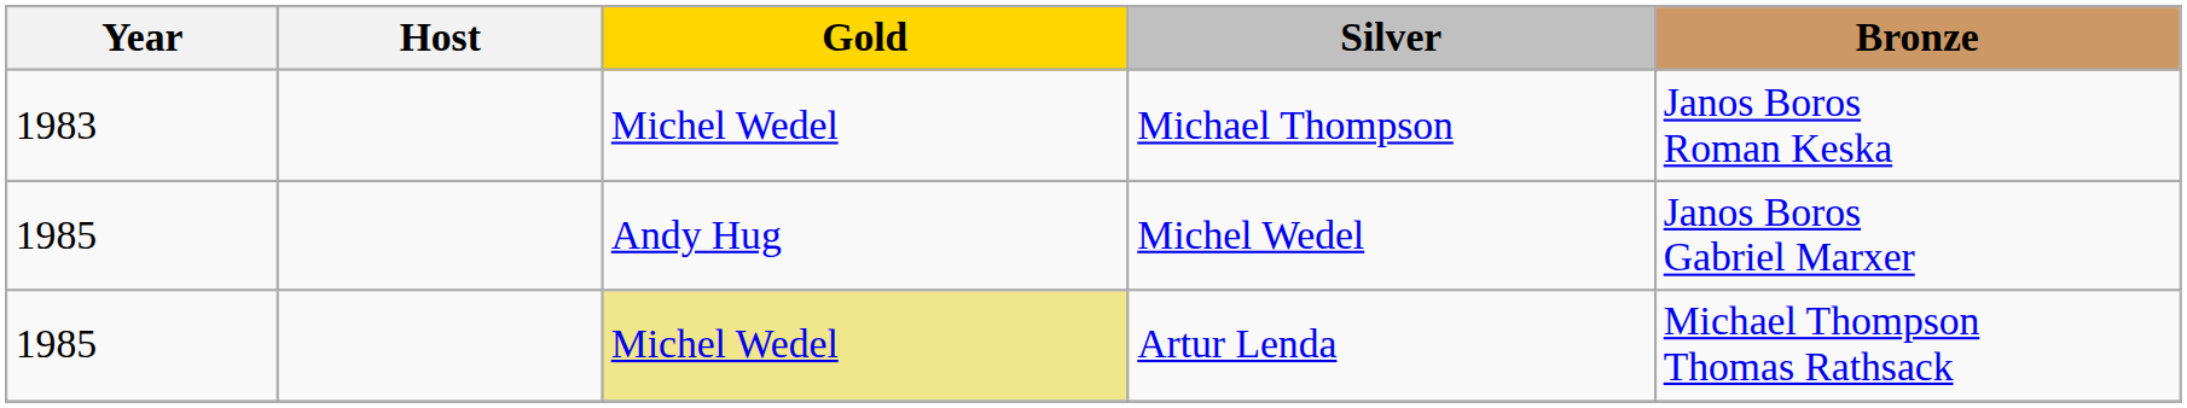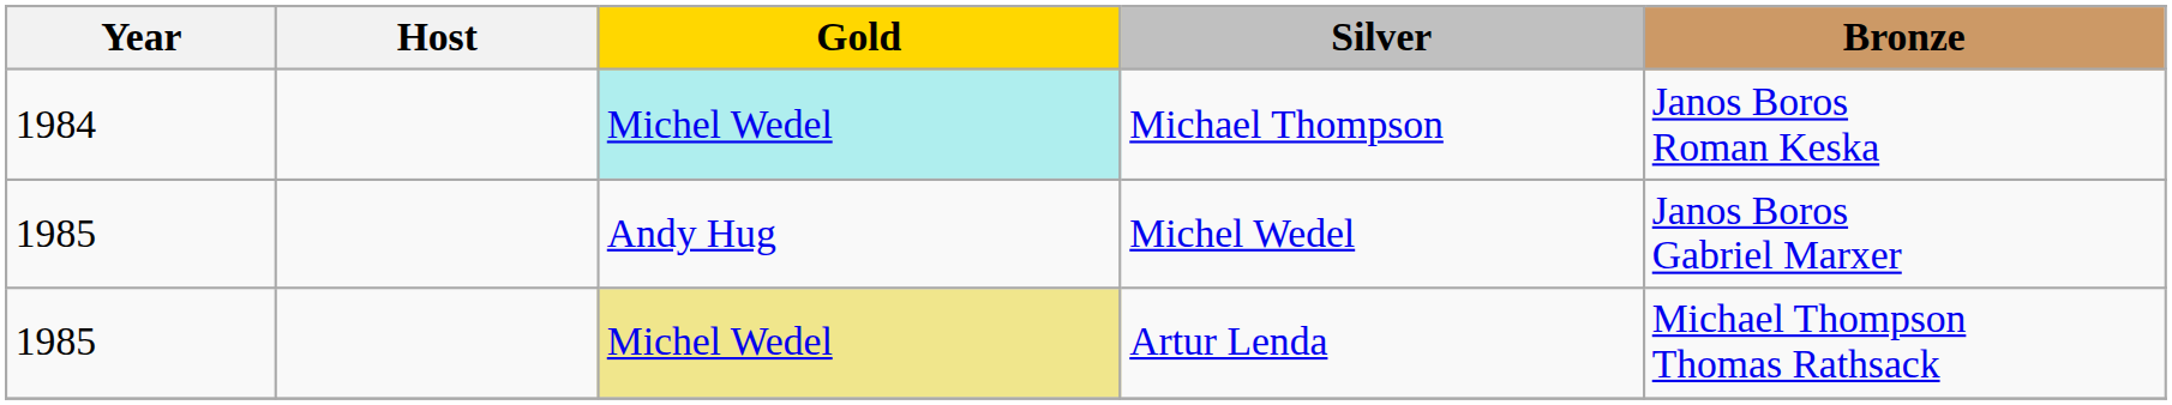Michael Thompson | Year: 1983 -> 1984
Michael Thompson | Gold: no background -> paleturquoise background
